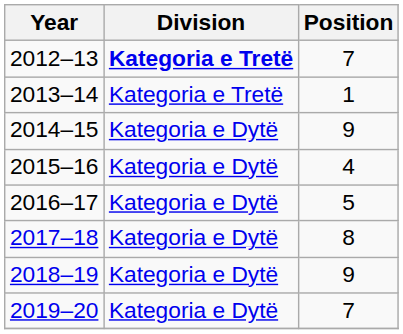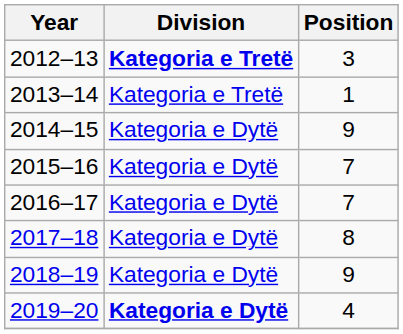2012–13 | Position: 7 -> 3
2015–16 | Position: 4 -> 7
2016–17 | Position: 5 -> 7
2019–20 | Division: normal -> bold
2019–20 | Position: 7 -> 4
